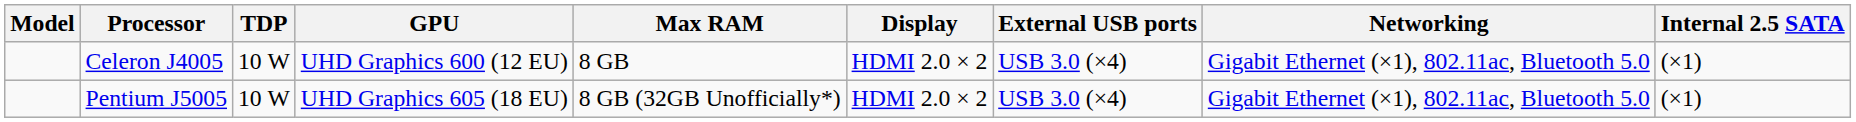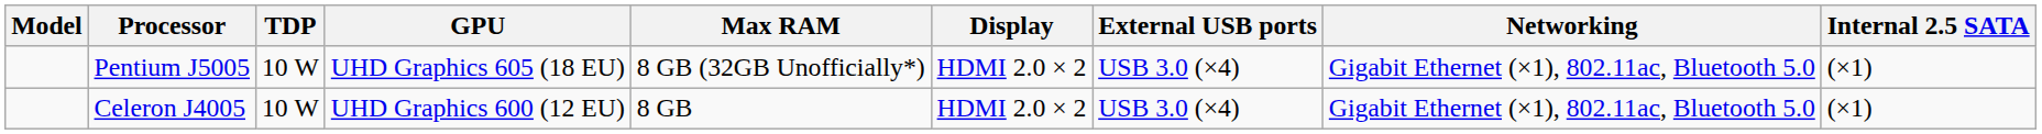rows swapped: Pentium J5005 <-> Celeron J4005
